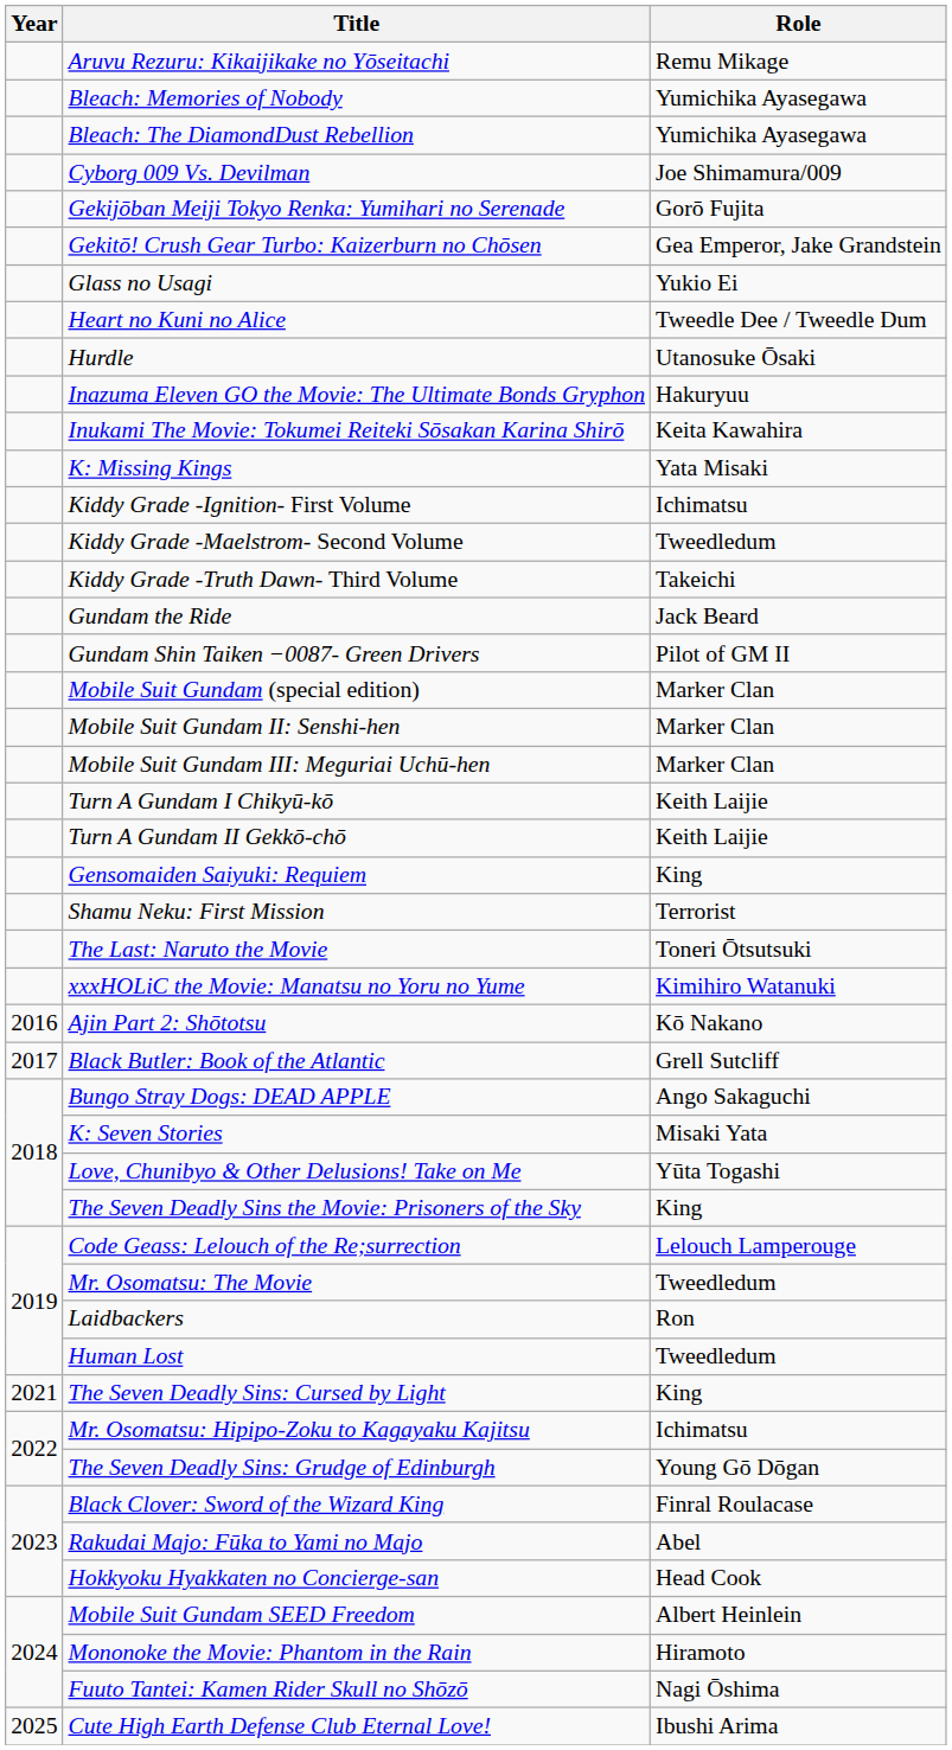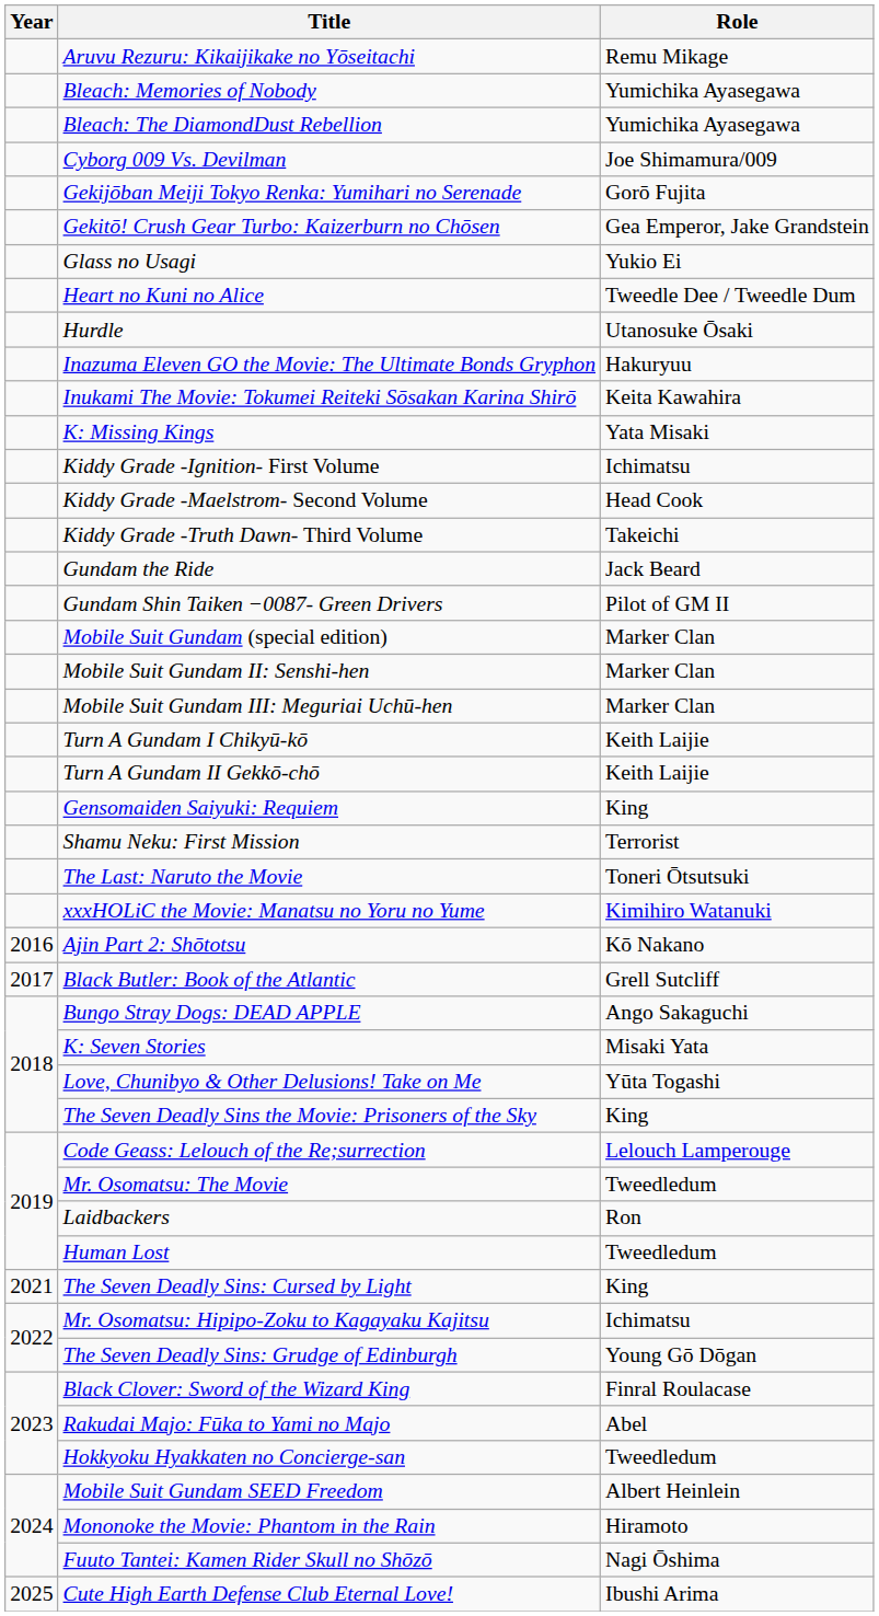Kiddy Grade -Maelstrom- Second Volume | Role: Tweedledum -> Head Cook
Hokkyoku Hyakkaten no Concierge-san | Role: Head Cook -> Tweedledum
